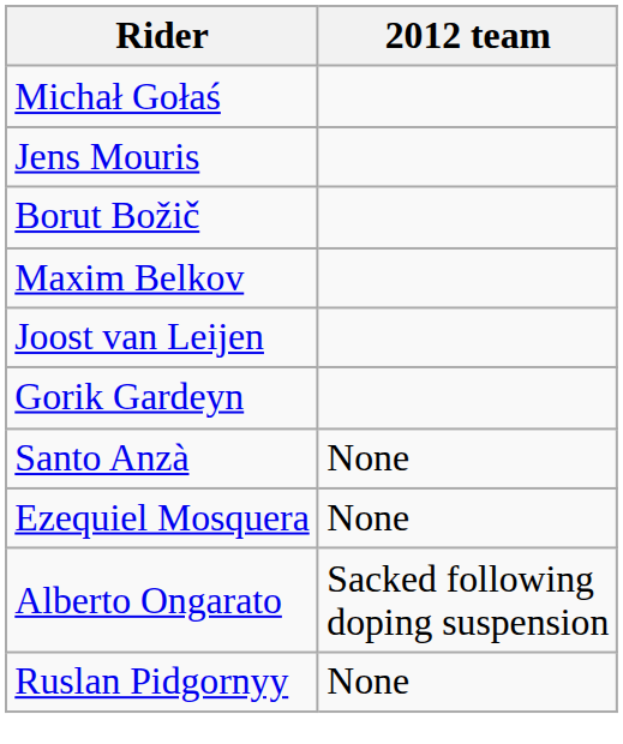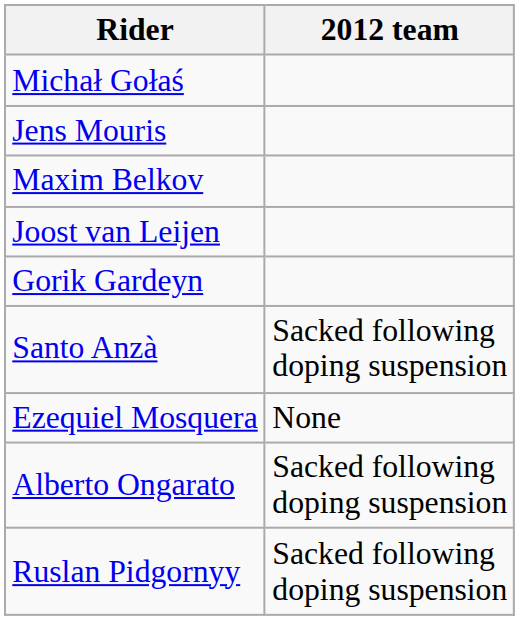- row: Borut Božič
Santo Anzà | 2012 team: None -> Sacked following doping suspension
Ruslan Pidgornyy | 2012 team: None -> Sacked following doping suspension
